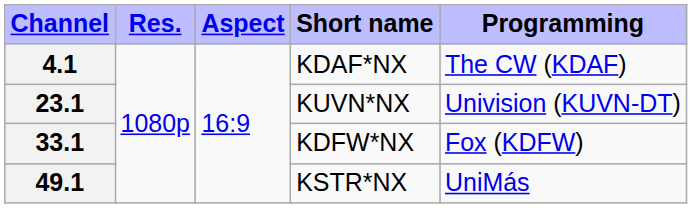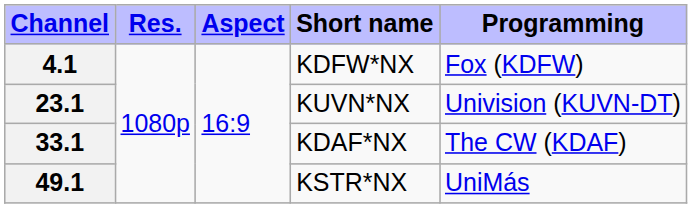4.1 | Short name: KDAF*NX -> KDFW*NX
4.1 | Programming: The CW (KDAF) -> Fox (KDFW)
33.1 | Short name: KDFW*NX -> KDAF*NX
33.1 | Programming: Fox (KDFW) -> The CW (KDAF)
